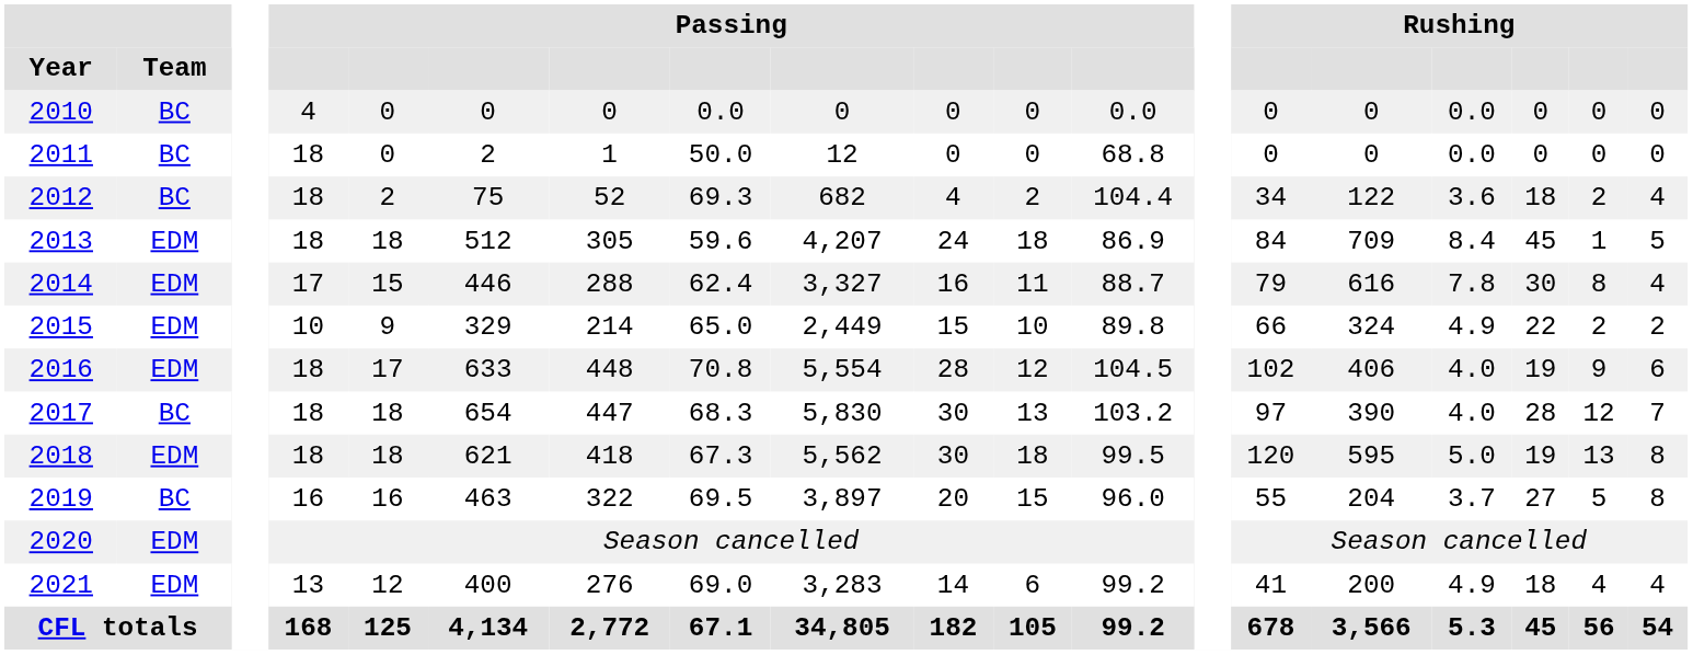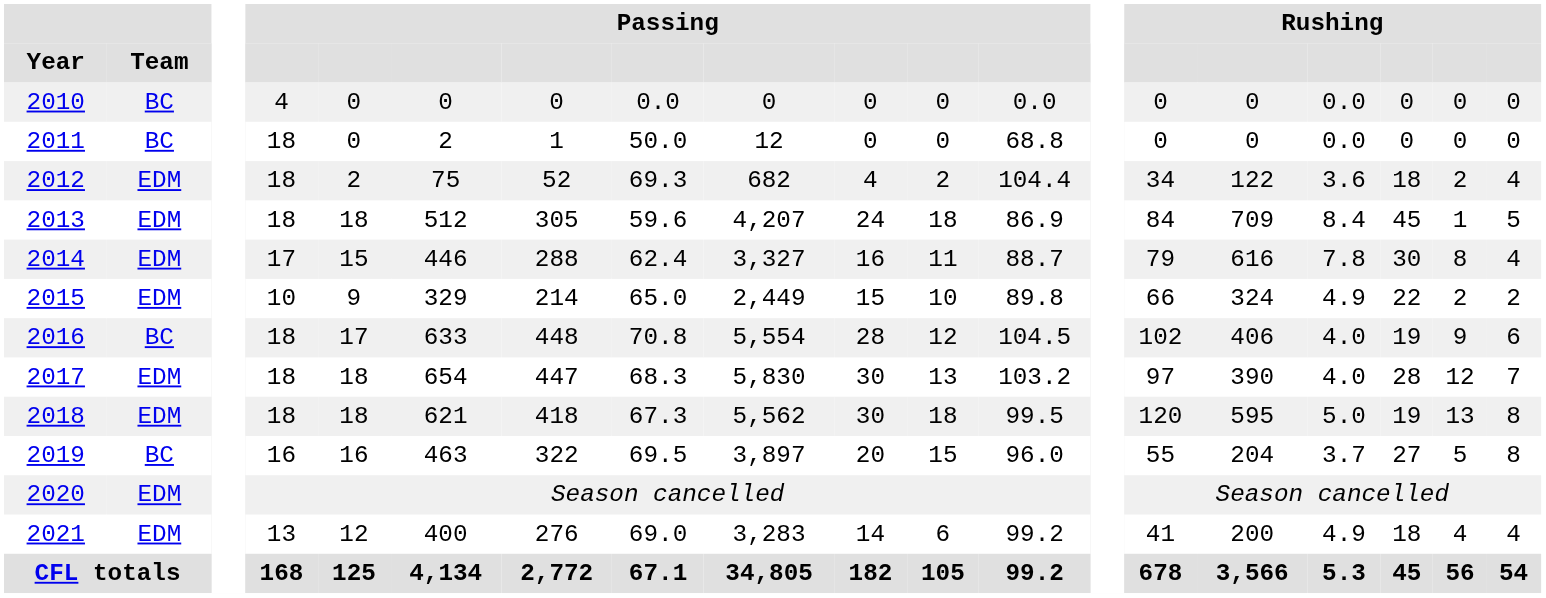2012 | Team: BC -> EDM
2016 | Team: EDM -> BC
2017 | Team: BC -> EDM
